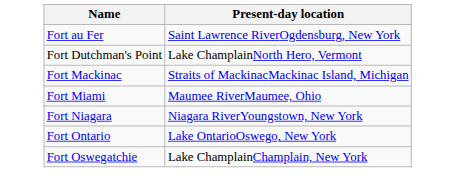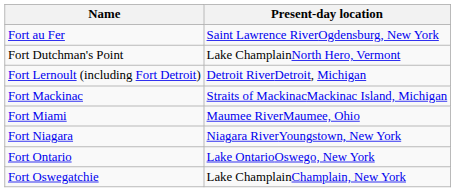+ row: Fort Lernoult (including Fort Detroit) | Detroit RiverDetroit, Michigan
